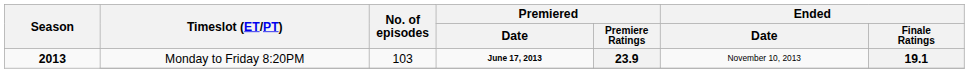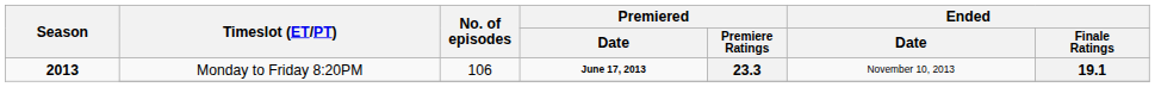2013 / Monday to Friday 8:20PM | No. of episodes: 103 -> 106
2013 / Monday to Friday 8:20PM | Premiered / Premiere Ratings: 23.9 -> 23.3
